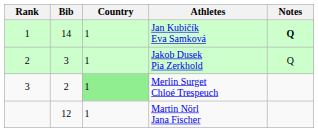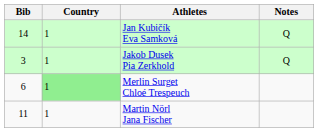- column: Rank | 1 | 2 | 3
Jan Kubičík Eva Samková | Notes: bold -> normal
Merlin Surget Chloé Trespeuch | Bib: 2 -> 6
Martin Nörl Jana Fischer | Bib: 12 -> 11
